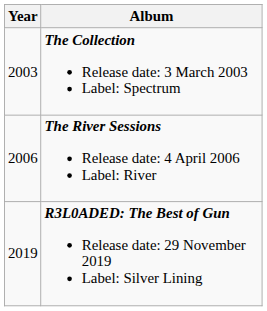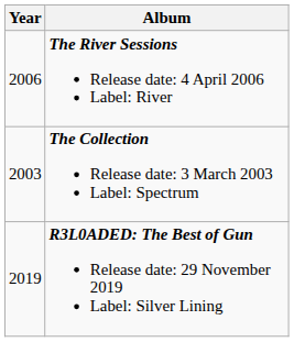rows swapped: The Collection Release date: 3 March 2003 Label: Spectrum <-> The River Sessions Release date: 4 April 2006 Label: River
